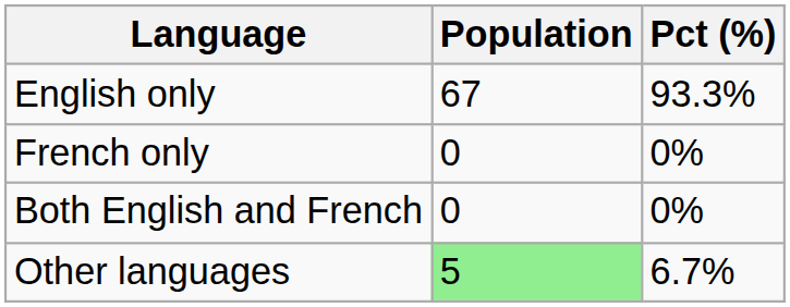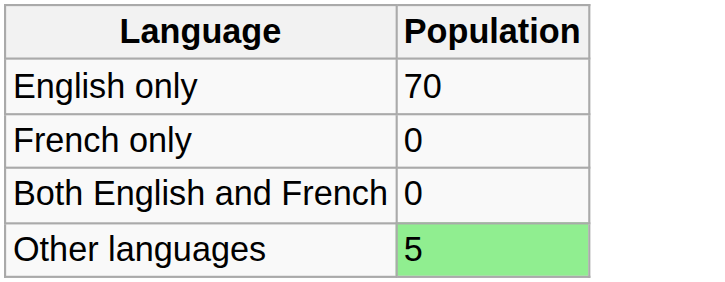- column: Pct (%) | 93.3% | 0% | 0% | 6.7%
English only | Population: 67 -> 70
